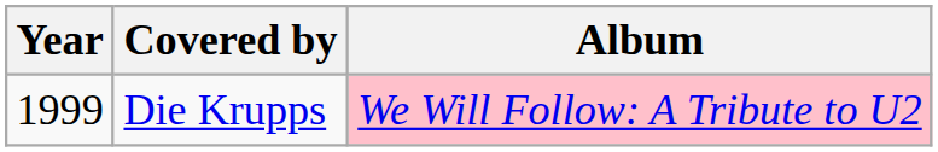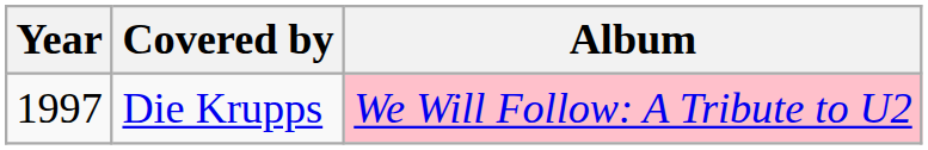Die Krupps | Year: 1999 -> 1997
